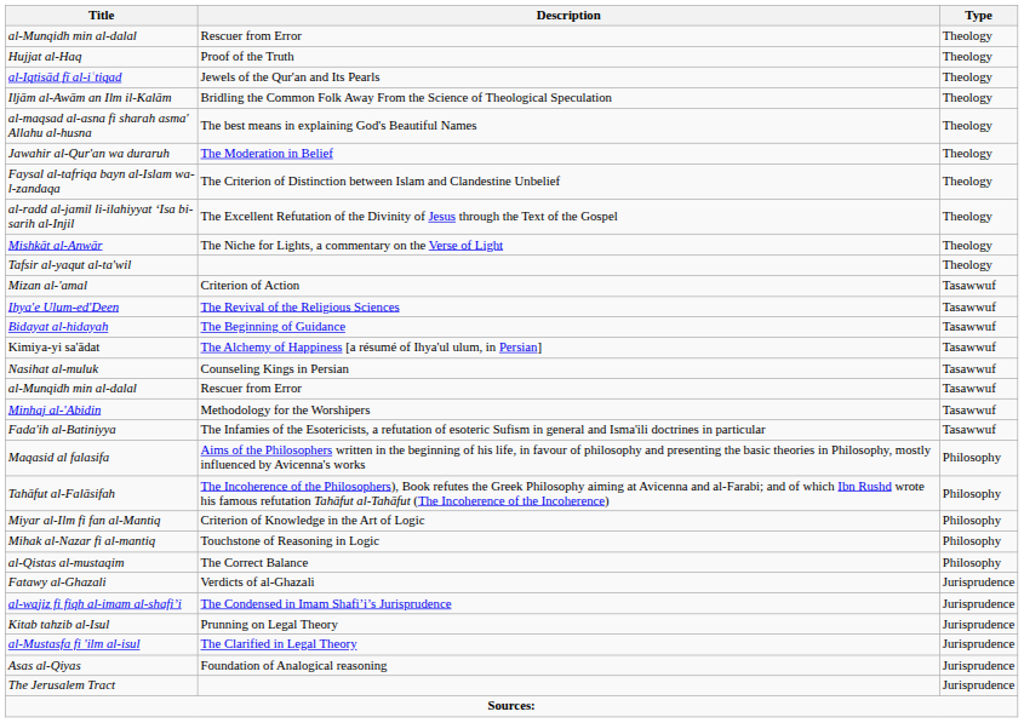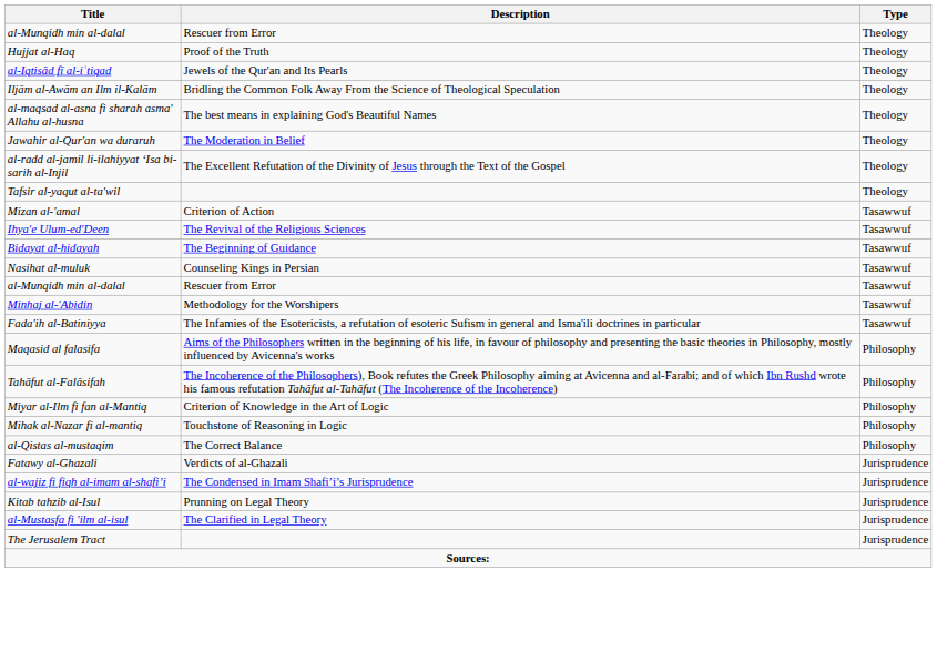- row: Faysal al-tafriqa bayn al-Islam wa-l-zandaqa | The Criterion of Distinction between Islam and Clandestine Unbelief | Theology
- row: Mishkāt al-Anwār | The Niche for Lights, a commentary on the Verse of Light | Theology
- row: Kimiya-yi sa'ādat | The Alchemy of Happiness [a résumé of Ihya'ul ulum, in Persian] | Tasawwuf
- row: Asas al-Qiyas | Foundation of Analogical reasoning | Jurisprudence
